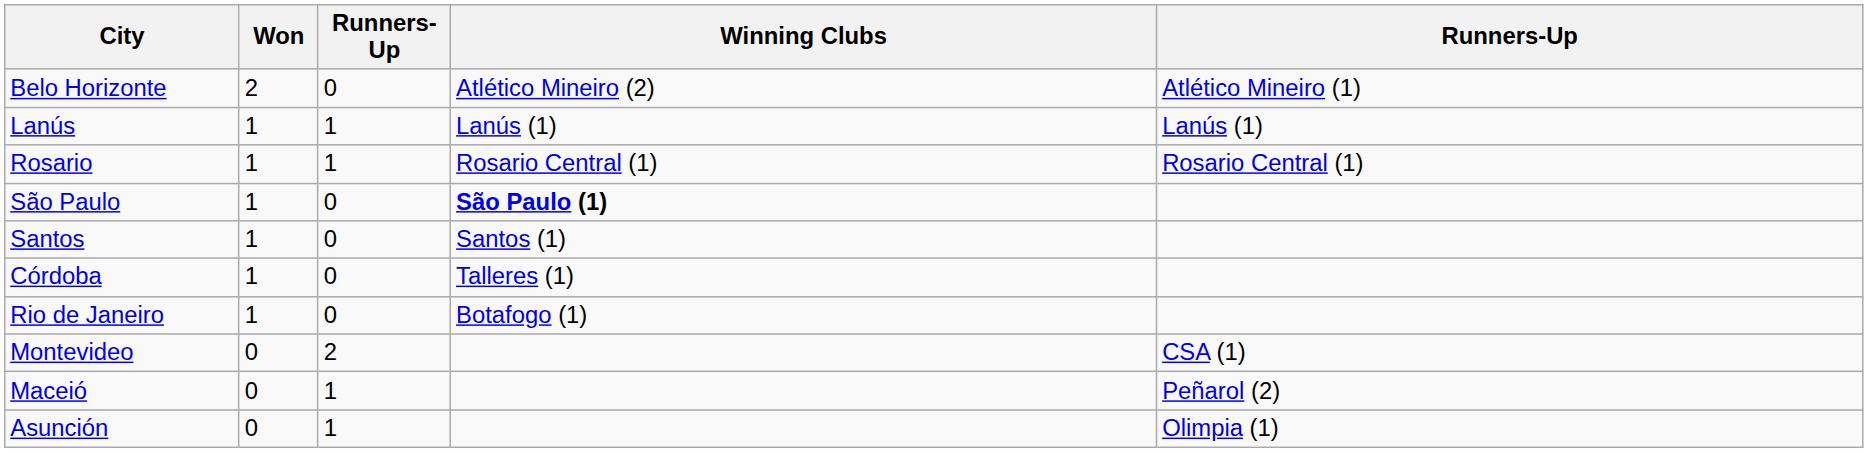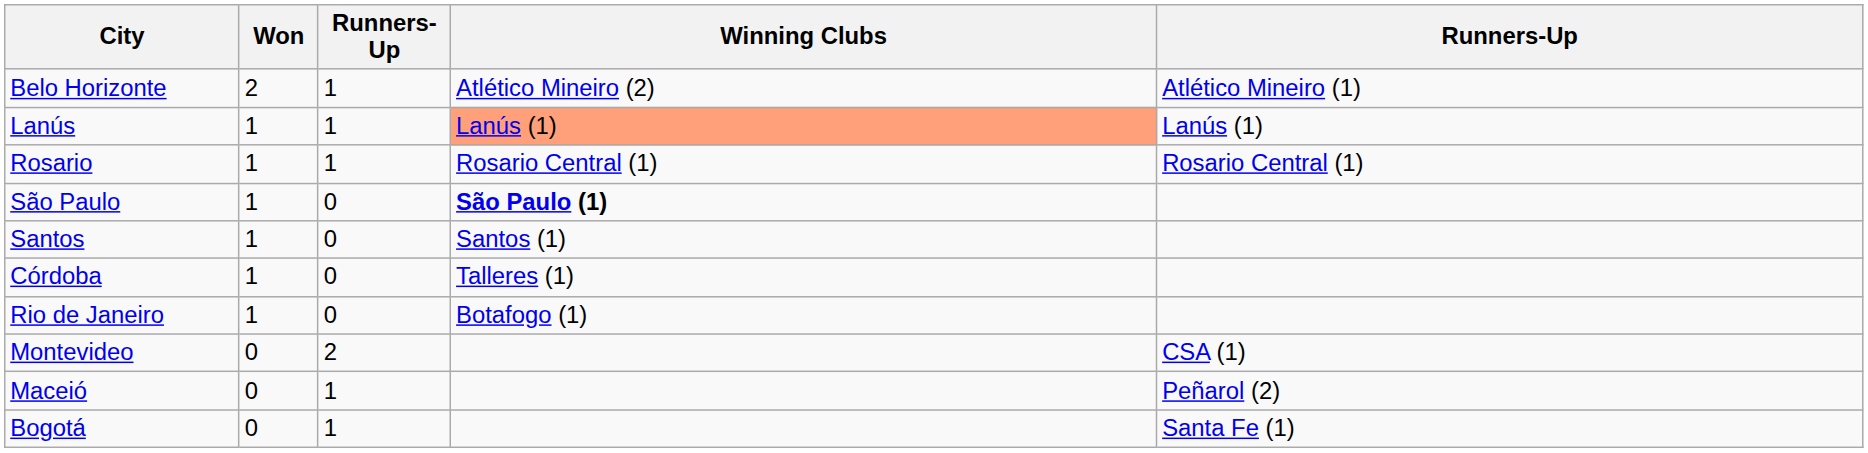Belo Horizonte | column 3: 0 -> 1
Lanús | Winning Clubs: no background -> lightsalmon background
- row: Asunción | 0 | 1 | Olimpia (1)
+ row: Bogotá | 0 | 1 | Santa Fe (1)
